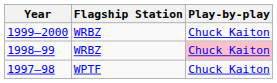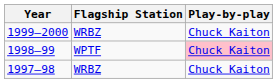1998–99 | Flagship Station: WRBZ -> WPTF
1997–98 | Flagship Station: WPTF -> WRBZ
